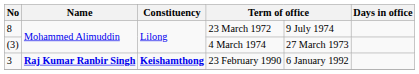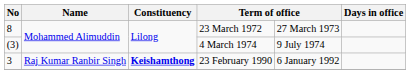23 March 1972 | column 5: 9 July 1974 -> 27 March 1973
4 March 1974 | column 5: 27 March 1973 -> 9 July 1974
23 February 1990 | Name: bold -> normal
